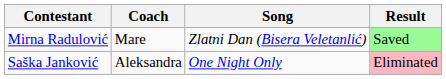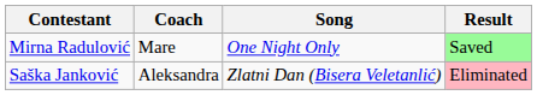Mirna Radulović | Song: Zlatni Dan (Bisera Veletanlić) -> One Night Only
Saška Janković | Song: One Night Only -> Zlatni Dan (Bisera Veletanlić)
